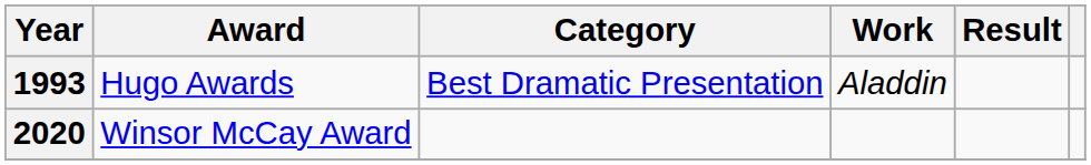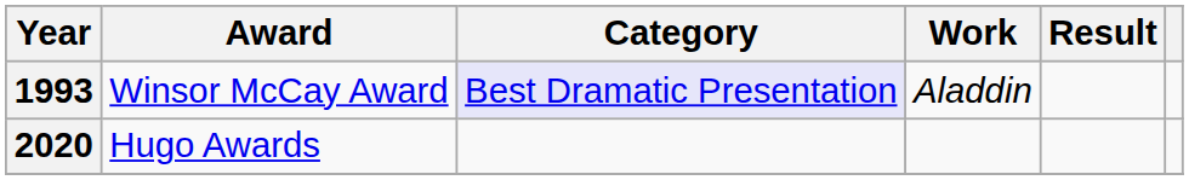1993 | Award: Hugo Awards -> Winsor McCay Award
1993 | Category: no background -> lavender background
2020 | Award: Winsor McCay Award -> Hugo Awards
